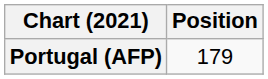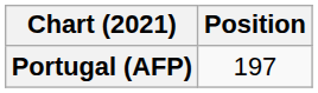Portugal (AFP) | Position: 179 -> 197
